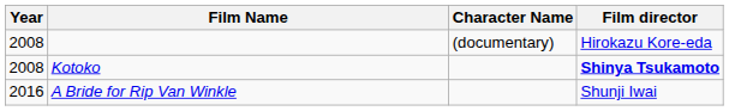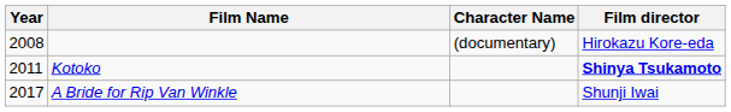Kotoko | Year: 2008 -> 2011
A Bride for Rip Van Winkle | Year: 2016 -> 2017
